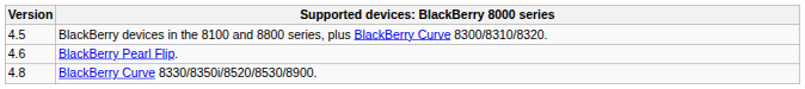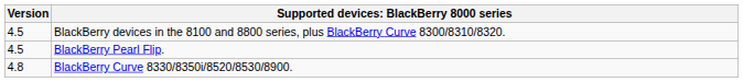BlackBerry Pearl Flip. | Version: 4.6 -> 4.5
